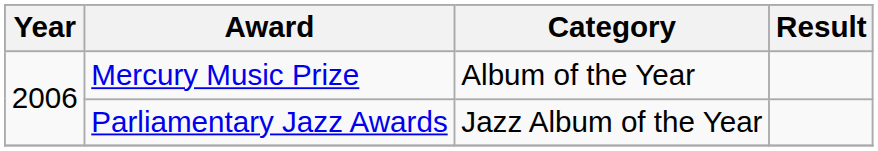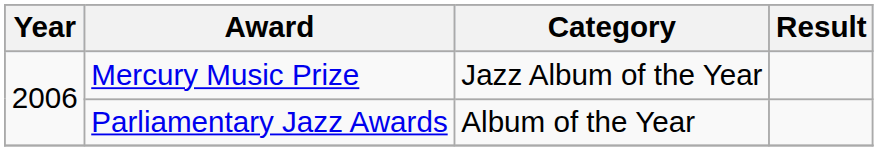Mercury Music Prize | Category: Album of the Year -> Jazz Album of the Year
Parliamentary Jazz Awards | Category: Jazz Album of the Year -> Album of the Year
